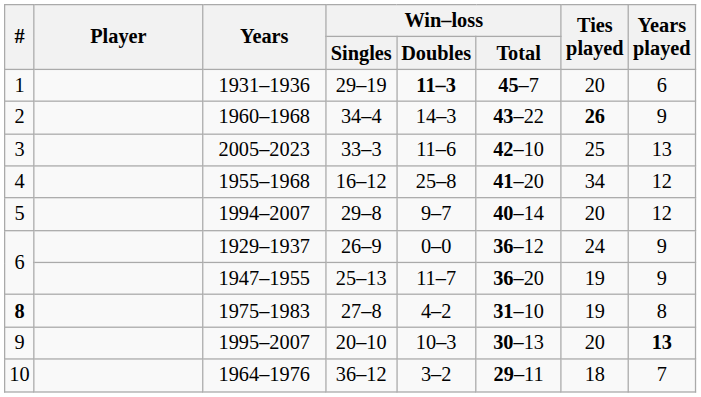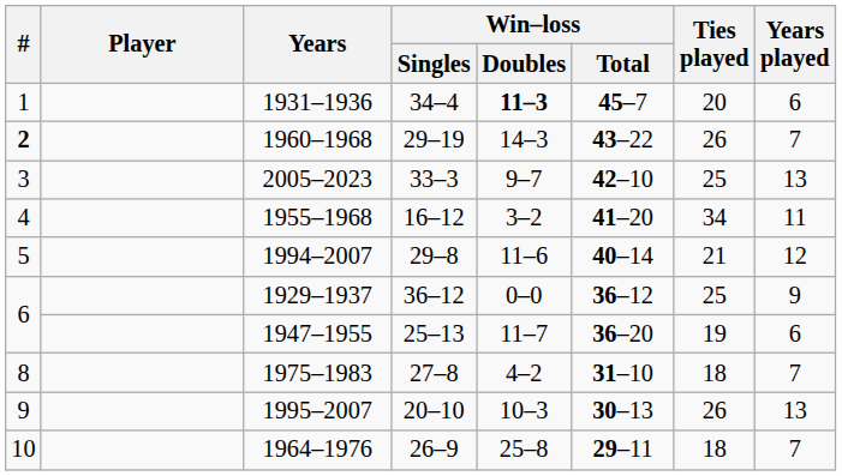1931–1936 | Win–loss / Singles: 29–19 -> 34–4
1960–1968 | #: normal -> bold
1960–1968 | Win–loss / Singles: 34–4 -> 29–19
1960–1968 | Ties played: bold -> normal
1960–1968 | Years played: 9 -> 7
2005–2023 | Win–loss / Doubles: 11–6 -> 9–7
1955–1968 | Win–loss / Doubles: 25–8 -> 3–2
1955–1968 | Years played: 12 -> 11
1994–2007 | Win–loss / Doubles: 9–7 -> 11–6
1994–2007 | Ties played: 20 -> 21
1929–1937 | Win–loss / Singles: 26–9 -> 36–12
1929–1937 | Ties played: 24 -> 25
1947–1955 | Years played: 9 -> 6
1975–1983 | #: bold -> normal
1975–1983 | Ties played: 19 -> 18
1975–1983 | Years played: 8 -> 7
1995–2007 | Ties played: 20 -> 26
1995–2007 | Years played: bold -> normal
1964–1976 | Win–loss / Singles: 36–12 -> 26–9
1964–1976 | Win–loss / Doubles: 3–2 -> 25–8
